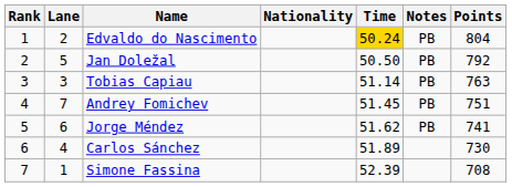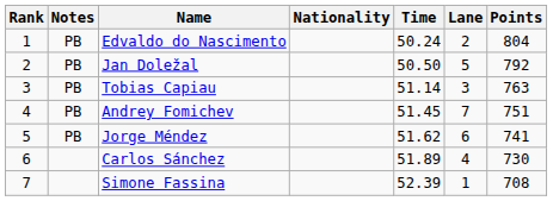columns swapped: Lane <-> Notes
Edvaldo do Nascimento | Time: gold background -> no background
